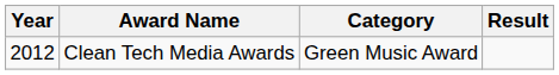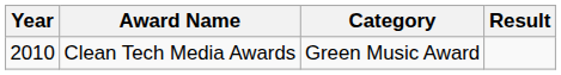Clean Tech Media Awards | Year: 2012 -> 2010
